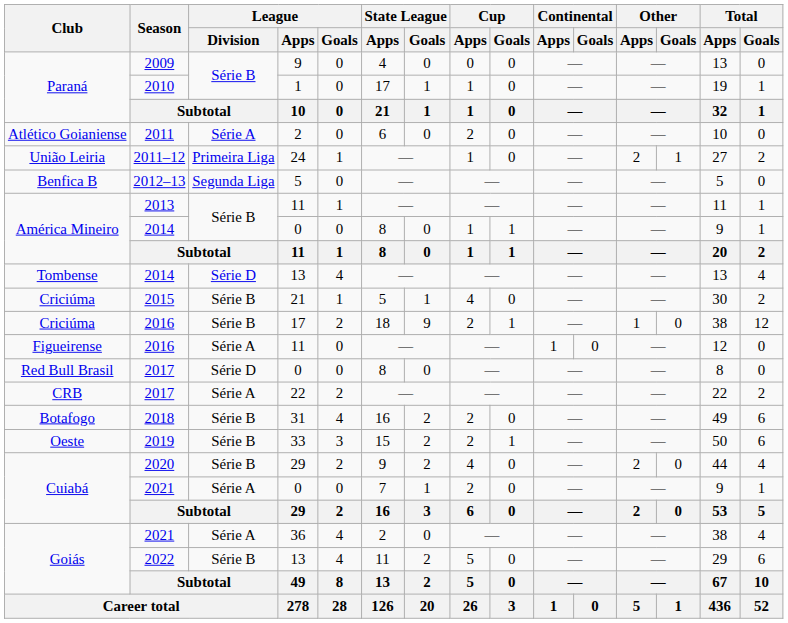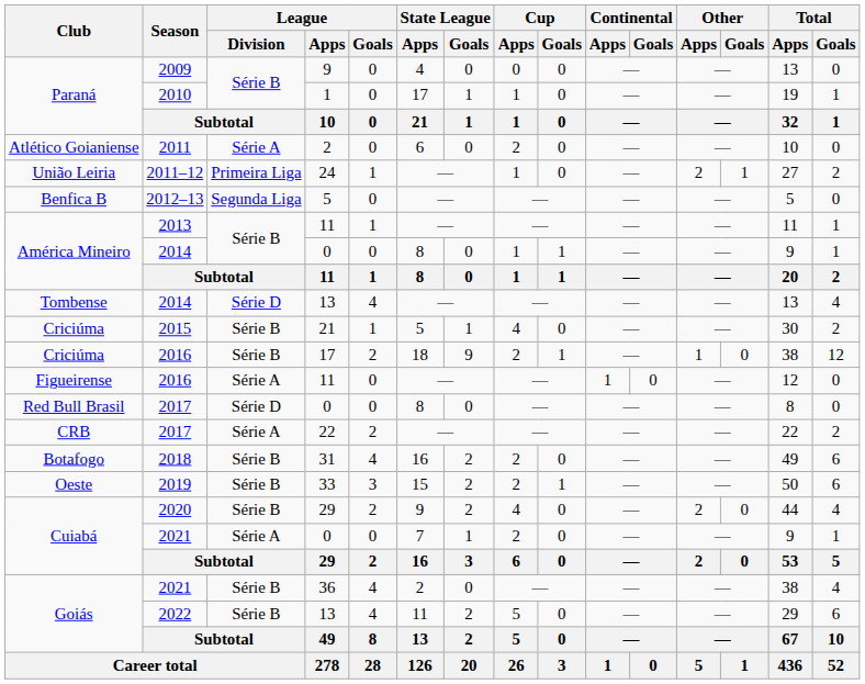2021 / 36 | League / Division: Série A -> Série B
